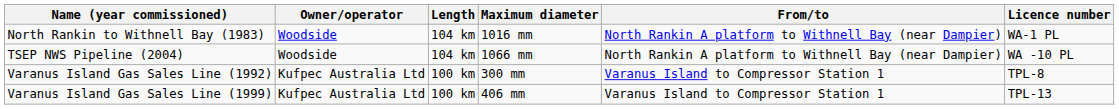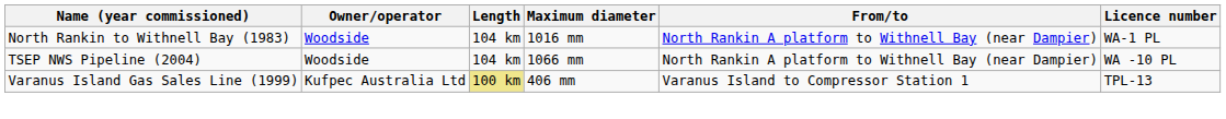- row: Varanus Island Gas Sales Line (1992) | Kufpec Australia Ltd | 100 km | 300 mm | Varanus Island to Compressor Station 1 | TPL-8
Varanus Island Gas Sales Line (1999) | Length: no background -> khaki background
